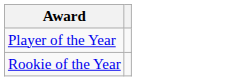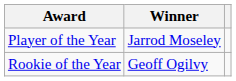+ column: Winner | Jarrod Moseley | Geoff Ogilvy
